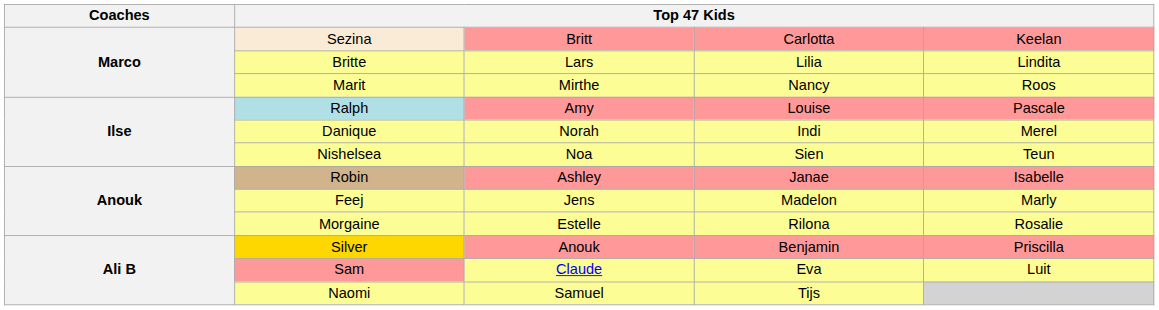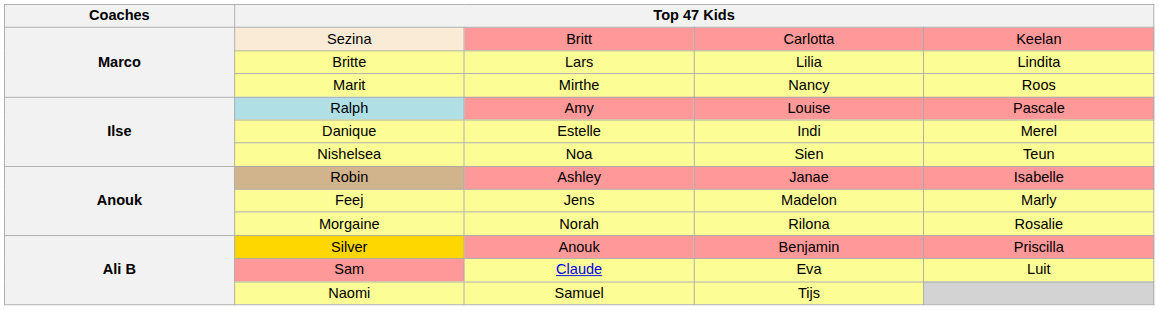Danique | column 3: Norah -> Estelle
Morgaine | column 3: Estelle -> Norah
